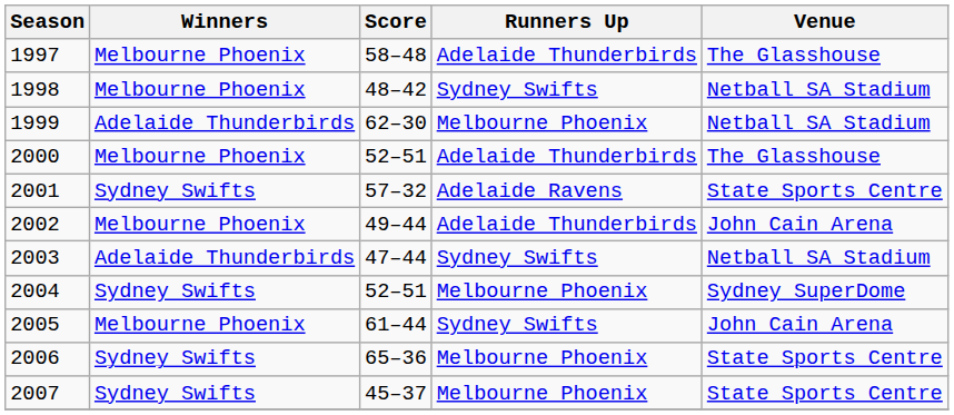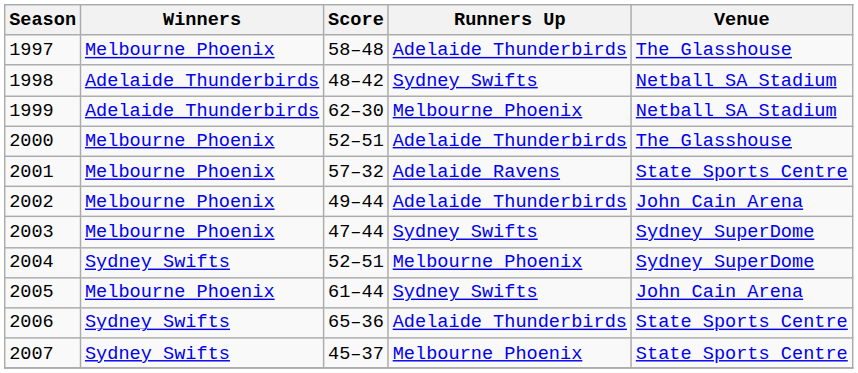1998 | Winners: Melbourne Phoenix -> Adelaide Thunderbirds
2001 | Winners: Sydney Swifts -> Melbourne Phoenix
2003 | Winners: Adelaide Thunderbirds -> Melbourne Phoenix
2003 | Venue: Netball SA Stadium -> Sydney SuperDome
2006 | Runners Up: Melbourne Phoenix -> Adelaide Thunderbirds
